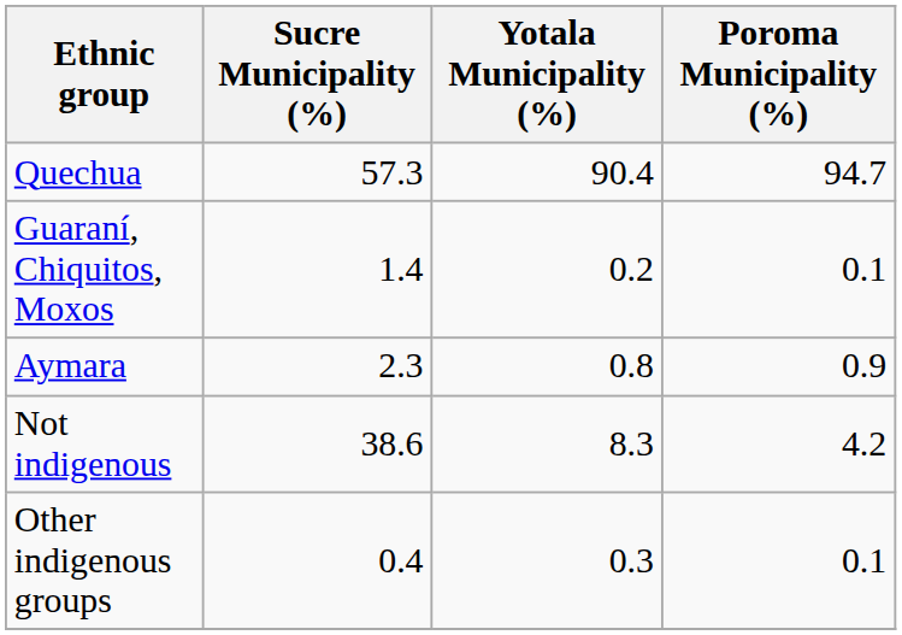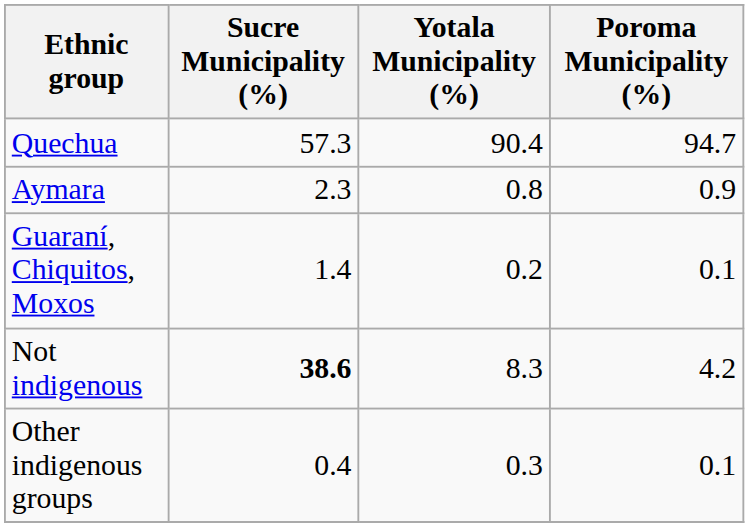rows swapped: Aymara <-> Guaraní, Chiquitos, Moxos
Not indigenous | Sucre Municipality (%): normal -> bold
